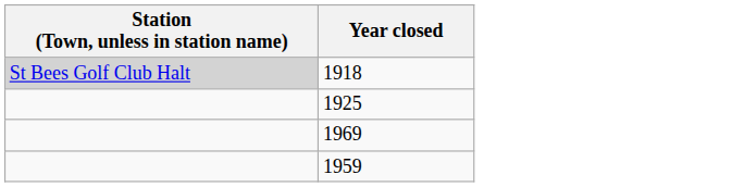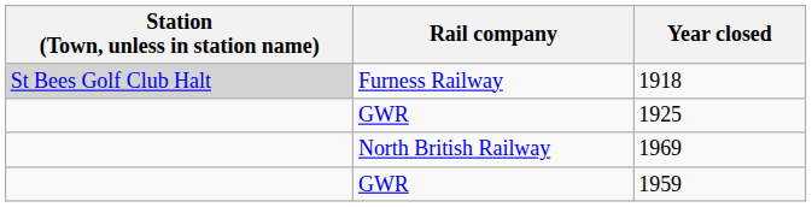+ column: Rail company | Furness Railway | GWR | North British Railway | GWR
